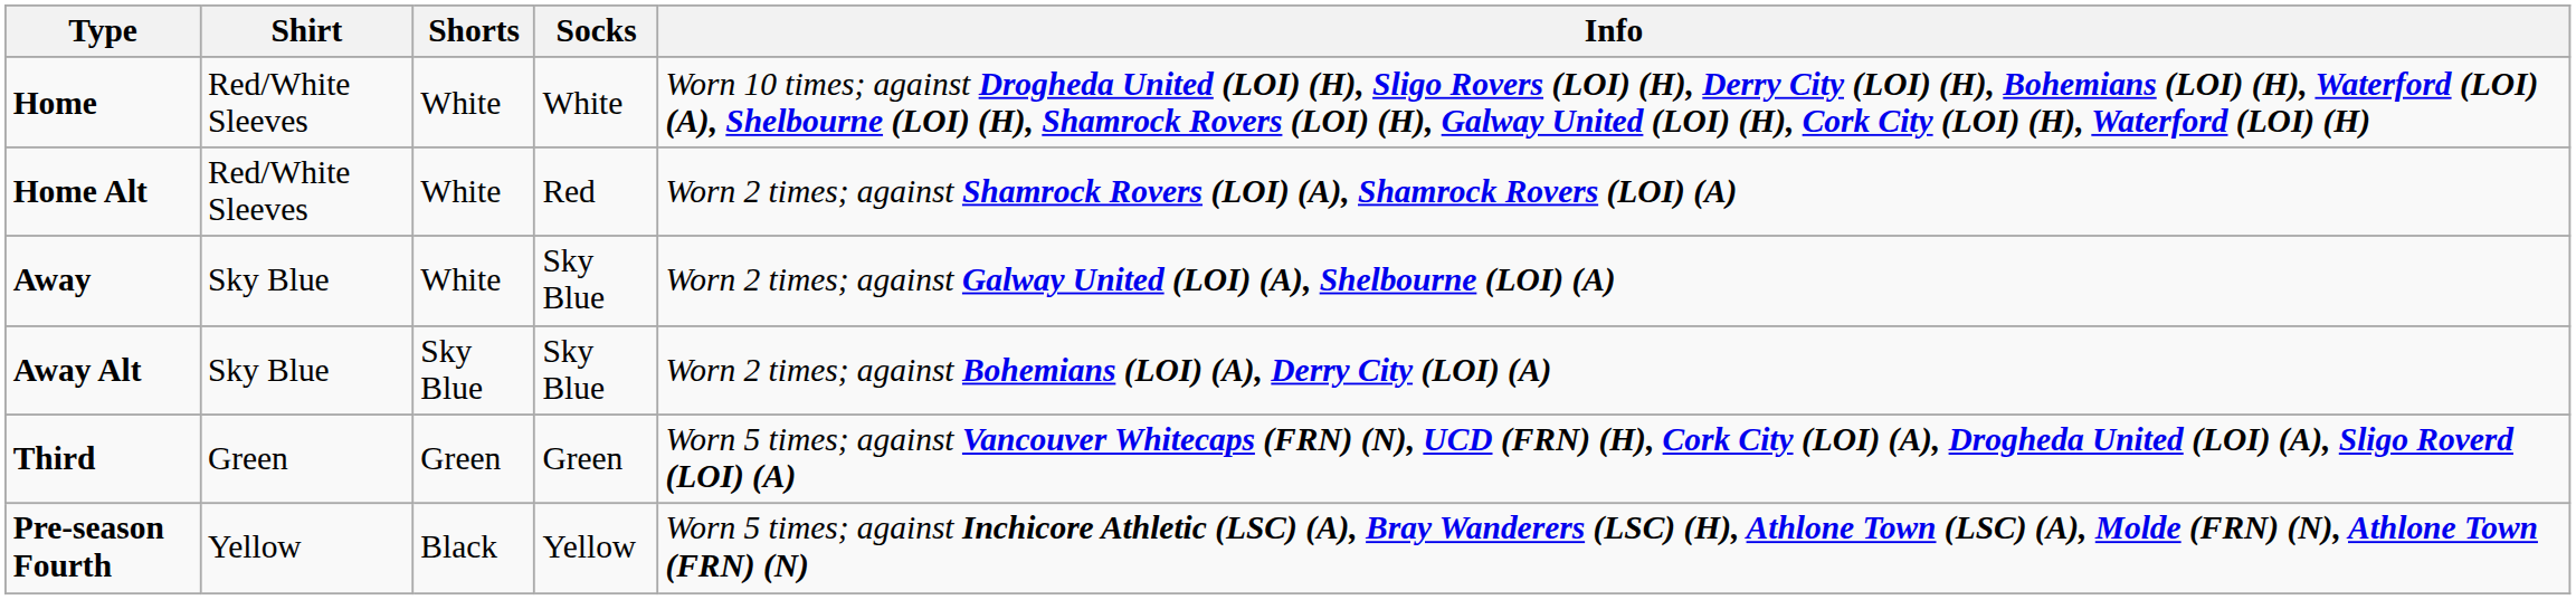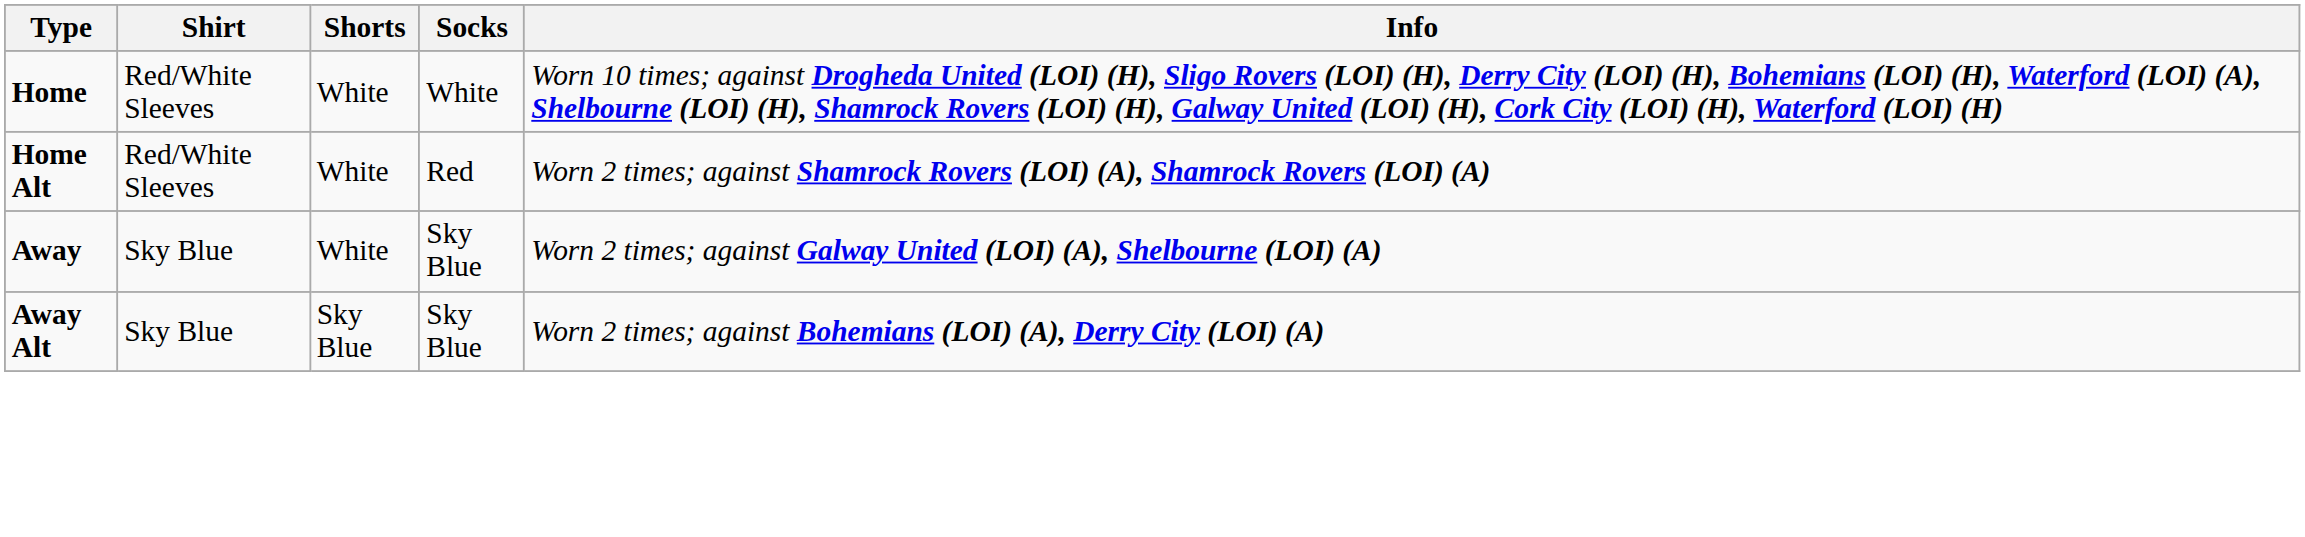- row: Third | Green | Green | Green | Worn 5 times; against Vancouver Whitecaps (FRN) (N), UCD (FRN) (H), Cork City (LOI) (A), Drogheda United (LOI) (A), Sligo Roverd (LOI) (A)
- row: Pre-season Fourth | Yellow | Black | Yellow | Worn 5 times; against Inchicore Athletic (LSC) (A), Bray Wanderers (LSC) (H), Athlone Town (LSC) (A), Molde (FRN) (N), Athlone Town (FRN) (N)
